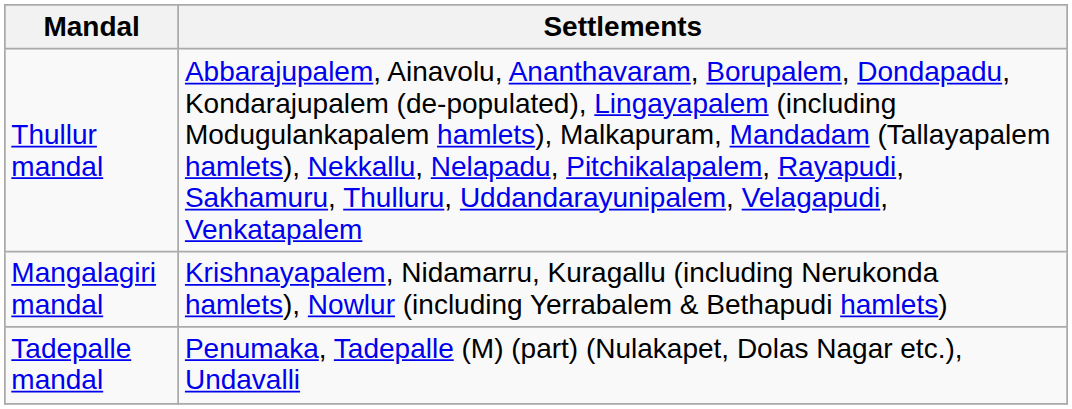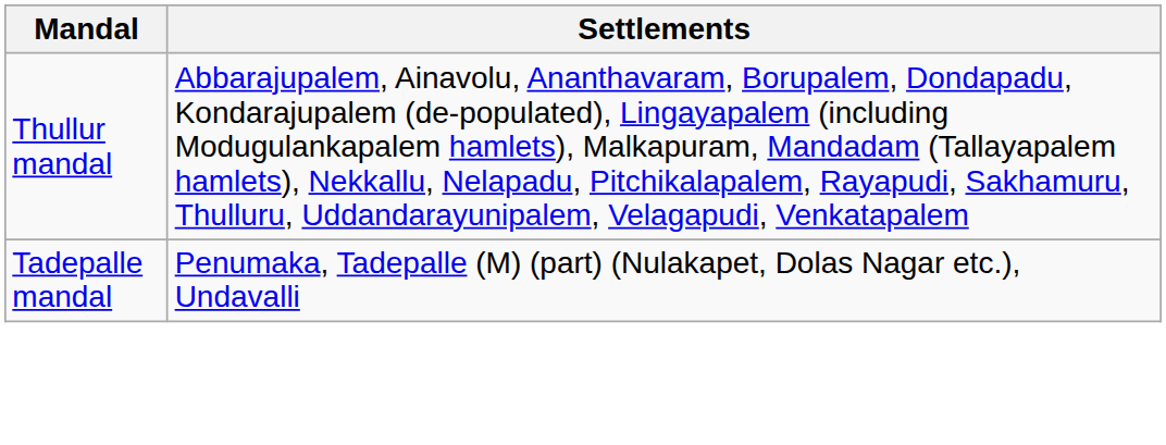- row: Mangalagiri mandal | Krishnayapalem, Nidamarru, Kuragallu (including Nerukonda hamlets), Nowlur (including Yerrabalem & Bethapudi hamlets)
